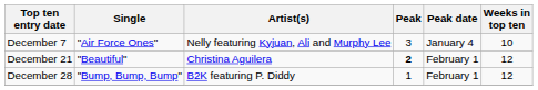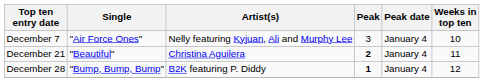December 21 | Peak date: February 1 -> January 4
December 21 | Weeks in top ten: 12 -> 11
December 28 | Peak: normal -> bold
December 28 | Peak date: February 1 -> January 4
